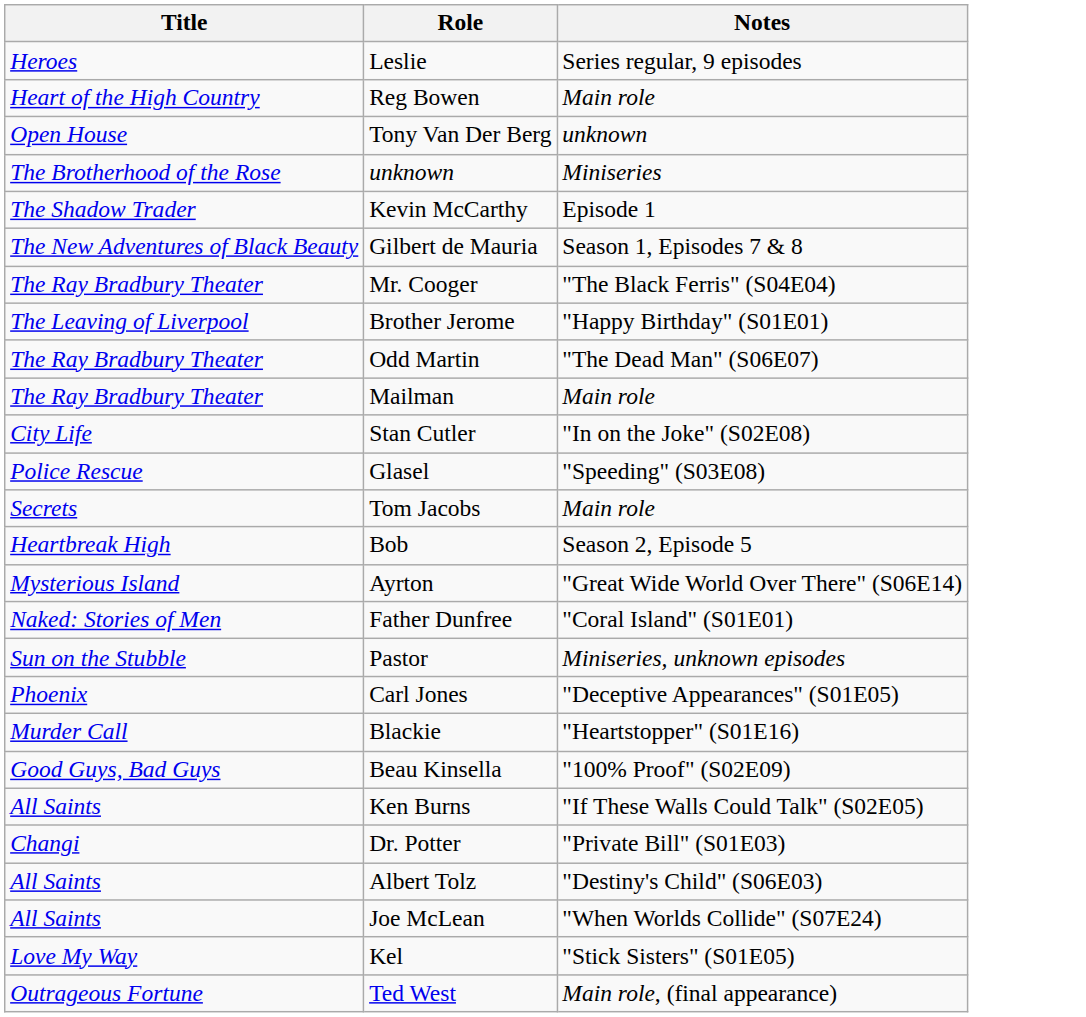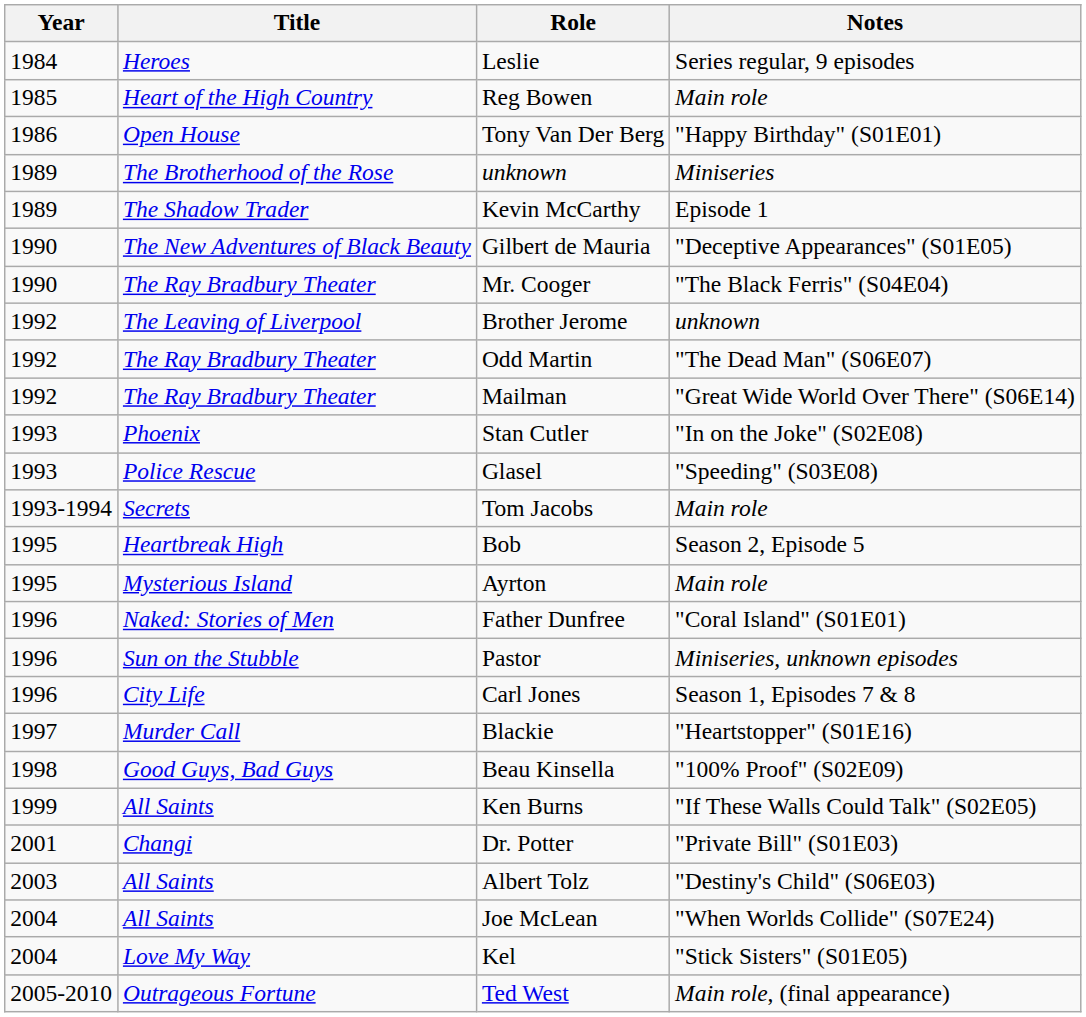+ column: Year | 1984 | 1985 | 1986 | 1989 | 1989 | 1990 | 1990 | 1992 | 1992 | 1992 | 1993 | 1993 | 1993-1994 | 1995 | 1995 | 1996 | 1996 | 1996 | 1997 | 1998 | 1999 | 2001 | 2003 | 2004 | 2004 | 2005-2010
Tony Van Der Berg | Notes: unknown -> "Happy Birthday" (S01E01)
Gilbert de Mauria | Notes: Season 1, Episodes 7 & 8 -> "Deceptive Appearances" (S01E05)
Brother Jerome | Notes: "Happy Birthday" (S01E01) -> unknown
Mailman | Notes: Main role -> "Great Wide World Over There" (S06E14)
Stan Cutler | Title: City Life -> Phoenix
Ayrton | Notes: "Great Wide World Over There" (S06E14) -> Main role
Carl Jones | Title: Phoenix -> City Life
Carl Jones | Notes: "Deceptive Appearances" (S01E05) -> Season 1, Episodes 7 & 8
